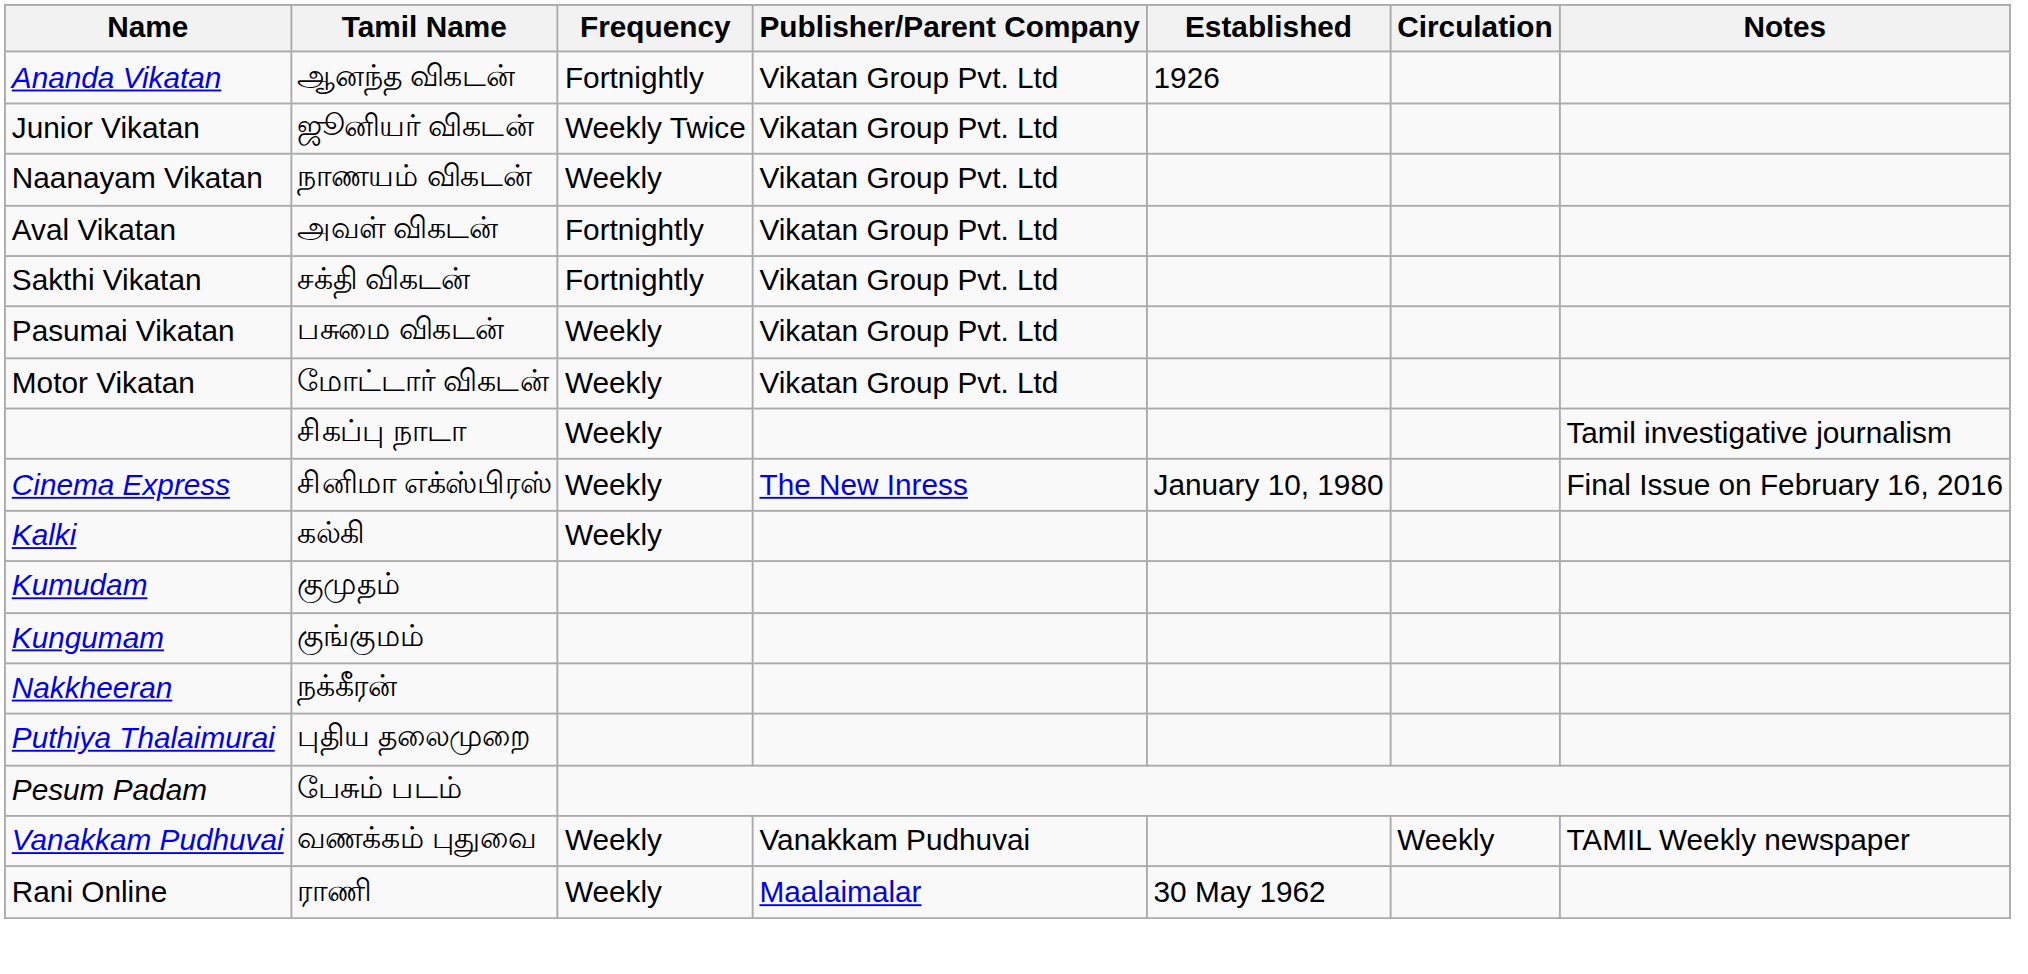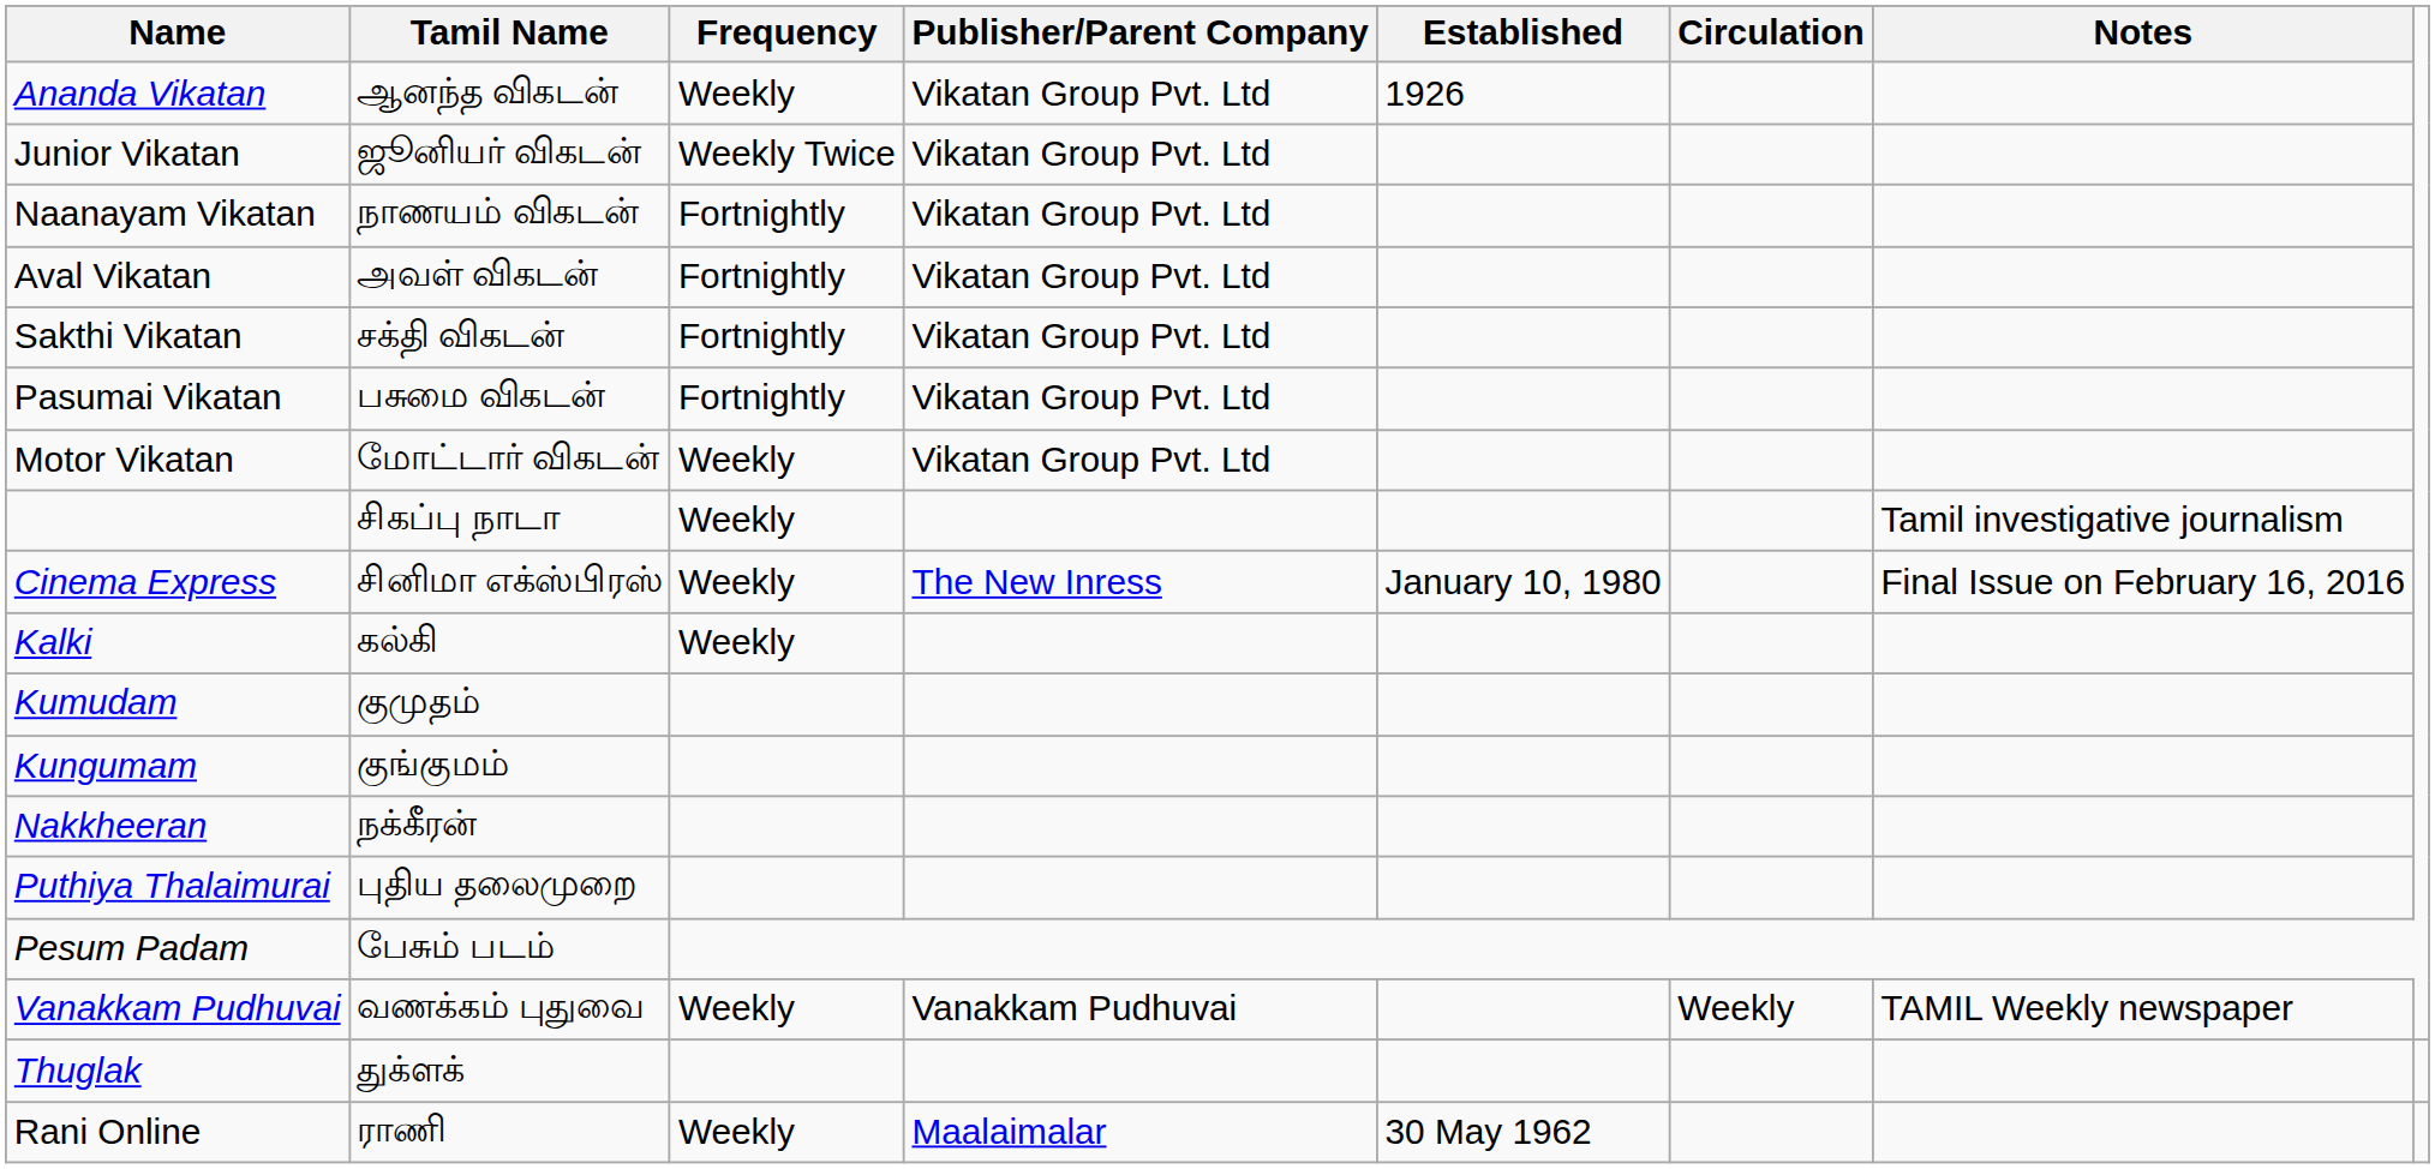Ananda Vikatan | Frequency: Fortnightly -> Weekly
Naanayam Vikatan | Frequency: Weekly -> Fortnightly
Pasumai Vikatan | Frequency: Weekly -> Fortnightly
+ row: Thuglak | துக்ளக்
